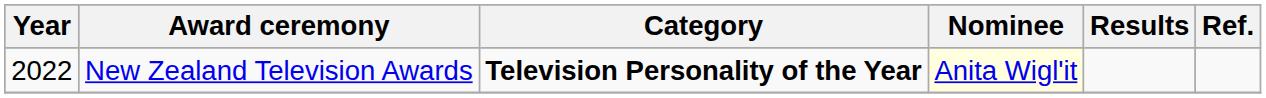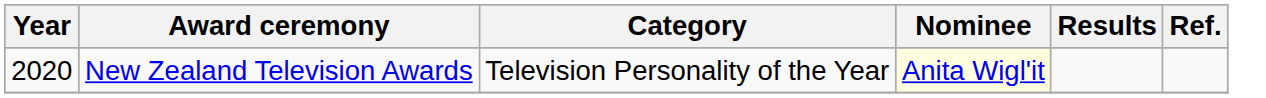New Zealand Television Awards | Year: 2022 -> 2020
New Zealand Television Awards | Category: bold -> normal
